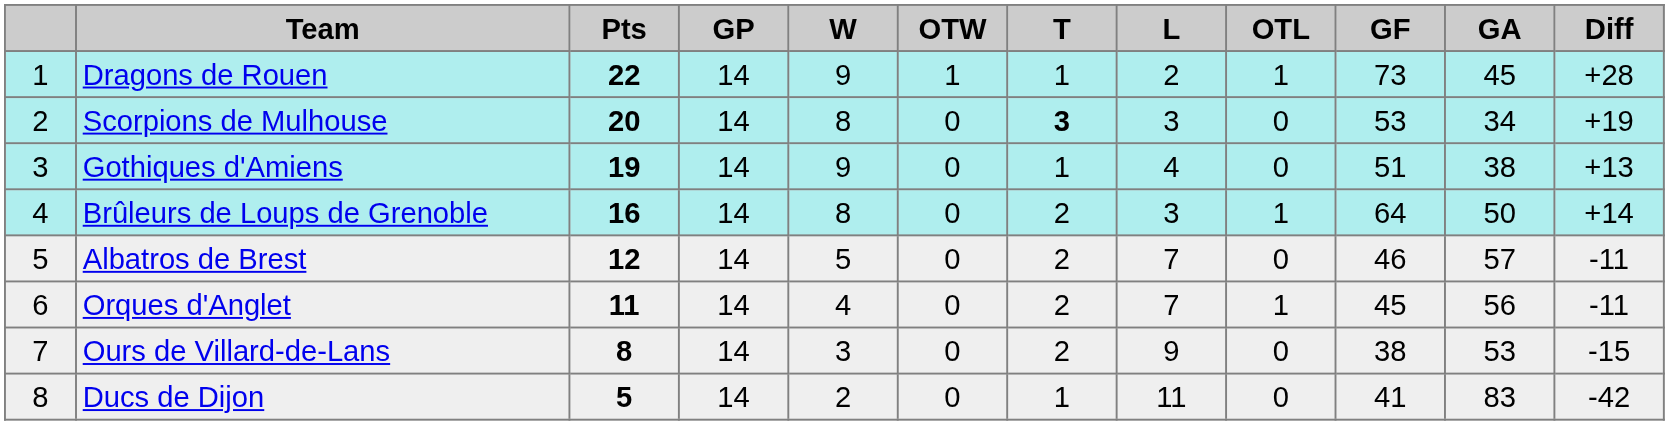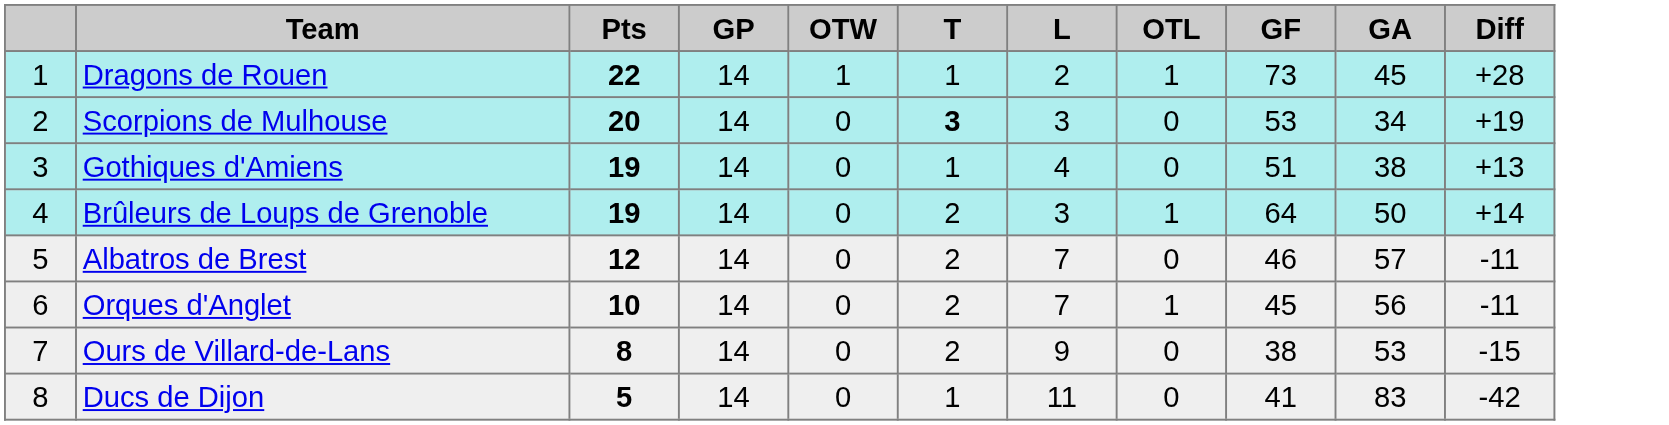- column: W | 9 | 8 | 9 | 8 | 5 | 4 | 3 | 2
Brûleurs de Loups de Grenoble | Pts: 16 -> 19
Orques d'Anglet | Pts: 11 -> 10
